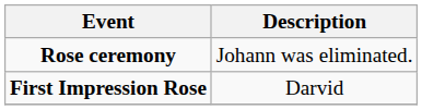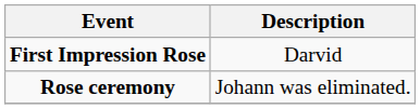rows swapped: First Impression Rose <-> Rose ceremony
